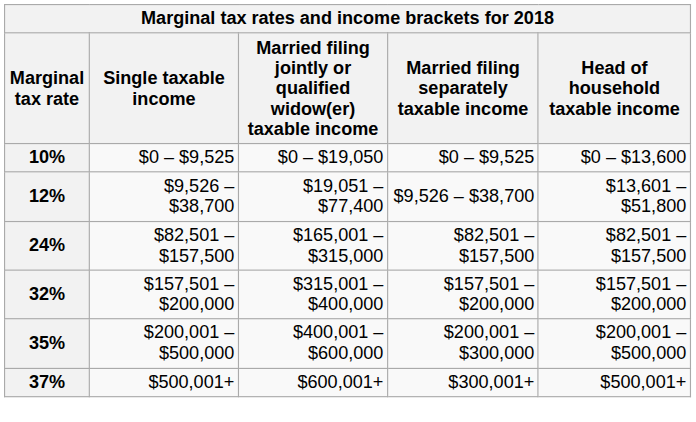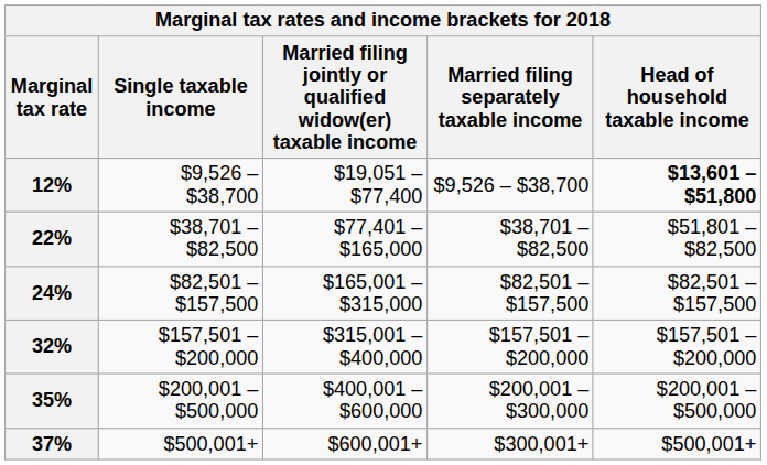- row: 10% | $0 – $9,525 | $0 – $19,050 | $0 – $9,525 | $0 – $13,600
12% | Head of household taxable income: normal -> bold
+ row: 22% | $38,701 – $82,500 | $77,401 – $165,000 | $38,701 – $82,500 | $51,801 – $82,500
